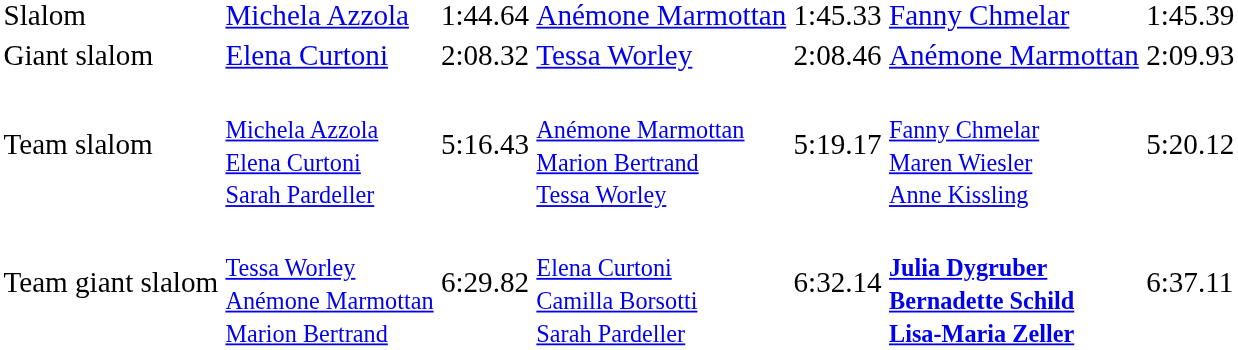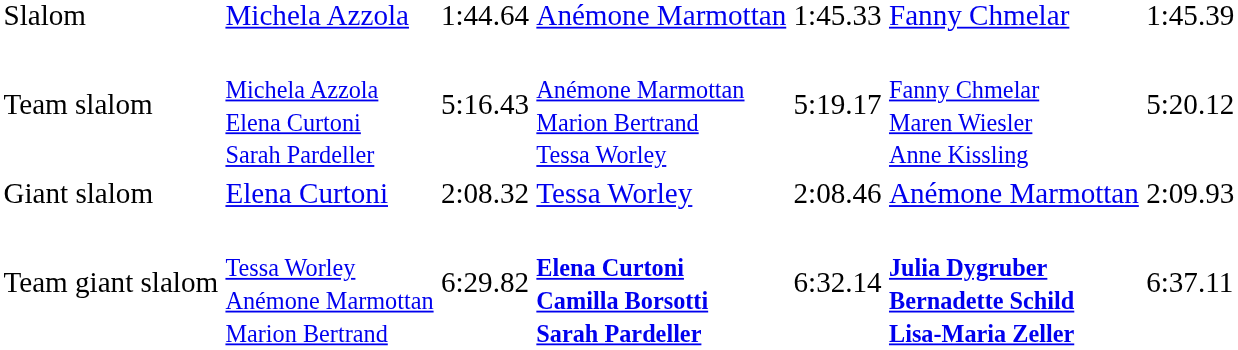rows swapped: Giant slalom <-> Team slalom
Team giant slalom | column 4: normal -> bold
